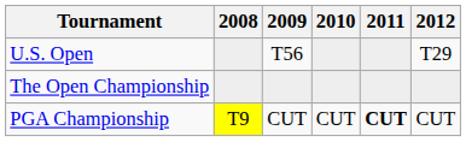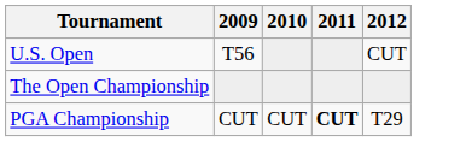- column: 2008 | T9
U.S. Open | 2012: T29 -> CUT
PGA Championship | 2012: CUT -> T29
